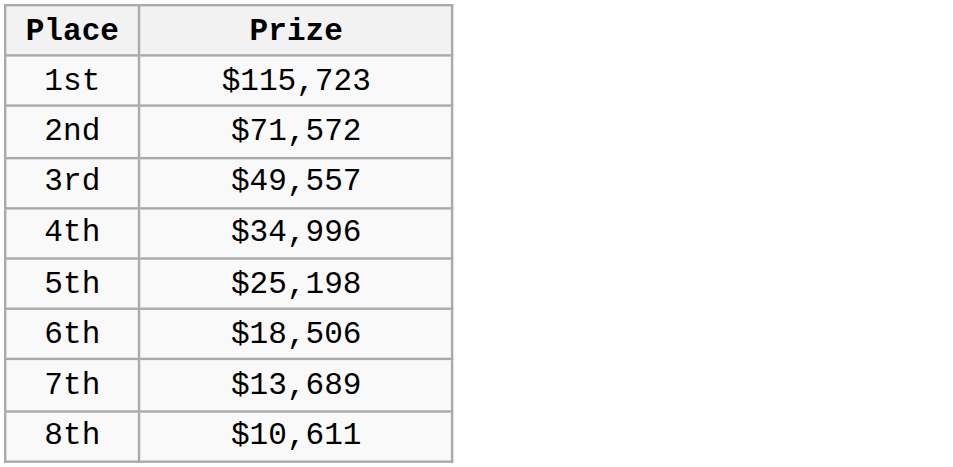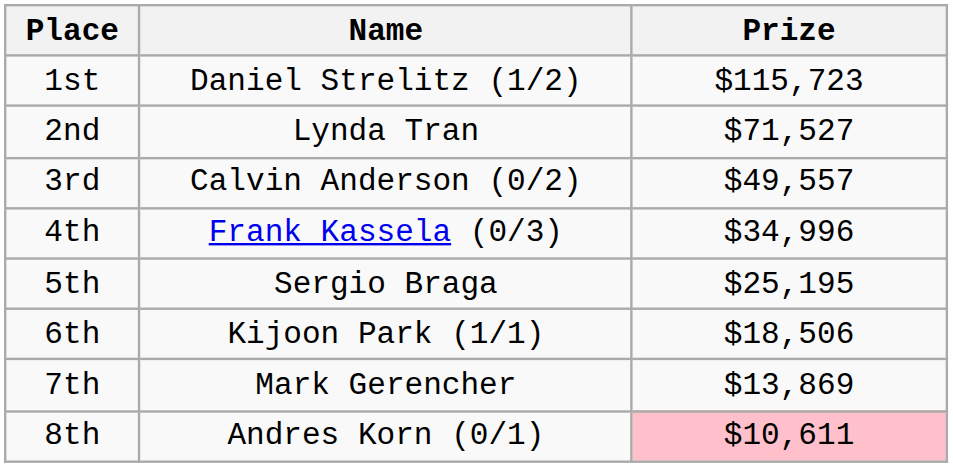+ column: Name | Daniel Strelitz (1/2) | Lynda Tran | Calvin Anderson (0/2) | Frank Kassela (0/3) | Sergio Braga | Kijoon Park (1/1) | Mark Gerencher | Andres Korn (0/1)
2nd | Prize: $71,572 -> $71,527
5th | Prize: $25,198 -> $25,195
7th | Prize: $13,689 -> $13,869
8th | Prize: no background -> pink background
